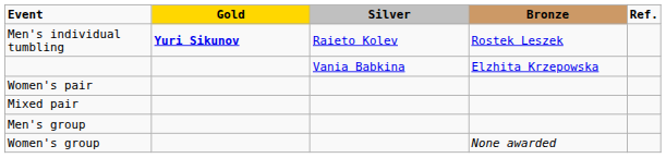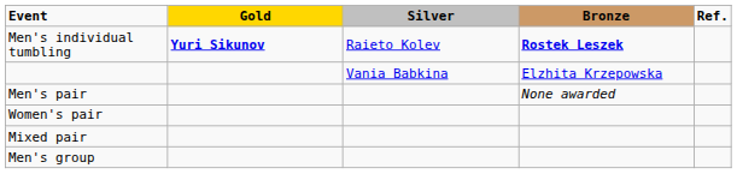Men's individual tumbling | Bronze: normal -> bold
+ row: Men's pair | None awarded
- row: Women's group | None awarded
